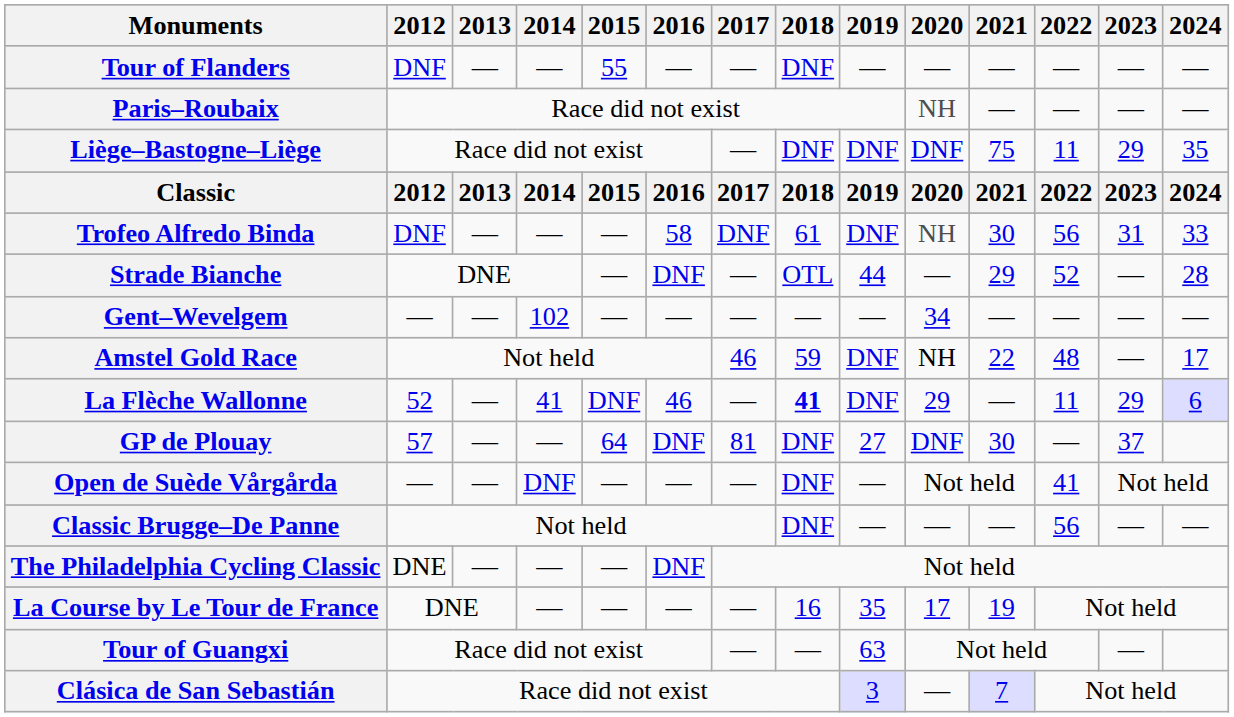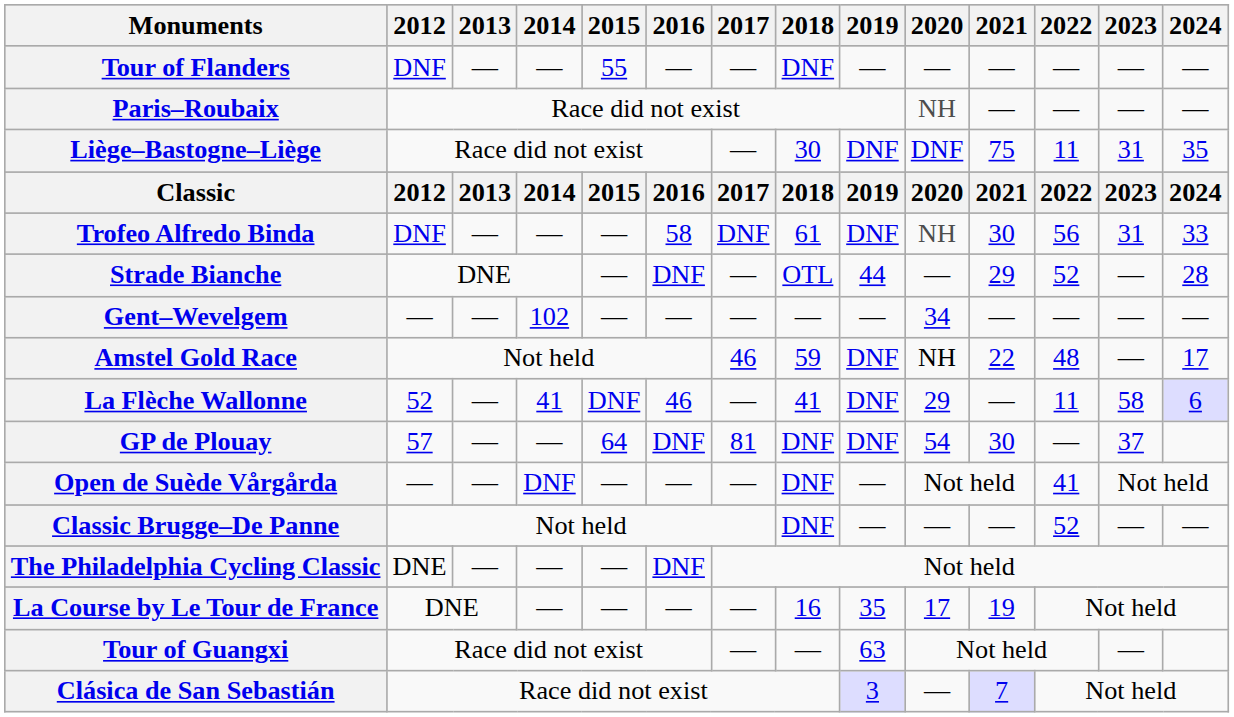Liège–Bastogne–Liège | 2018: DNF -> 30
Liège–Bastogne–Liège | 2023: 29 -> 31
La Flèche Wallonne | 2018: bold -> normal
La Flèche Wallonne | 2023: 29 -> 58
GP de Plouay | 2019: 27 -> DNF
GP de Plouay | 2020: DNF -> 54
Classic Brugge–De Panne | 2022: 56 -> 52
